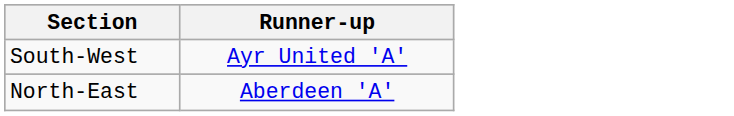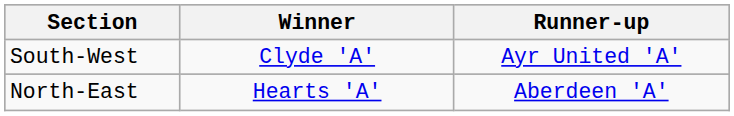+ column: Winner | Clyde 'A' | Hearts 'A'
